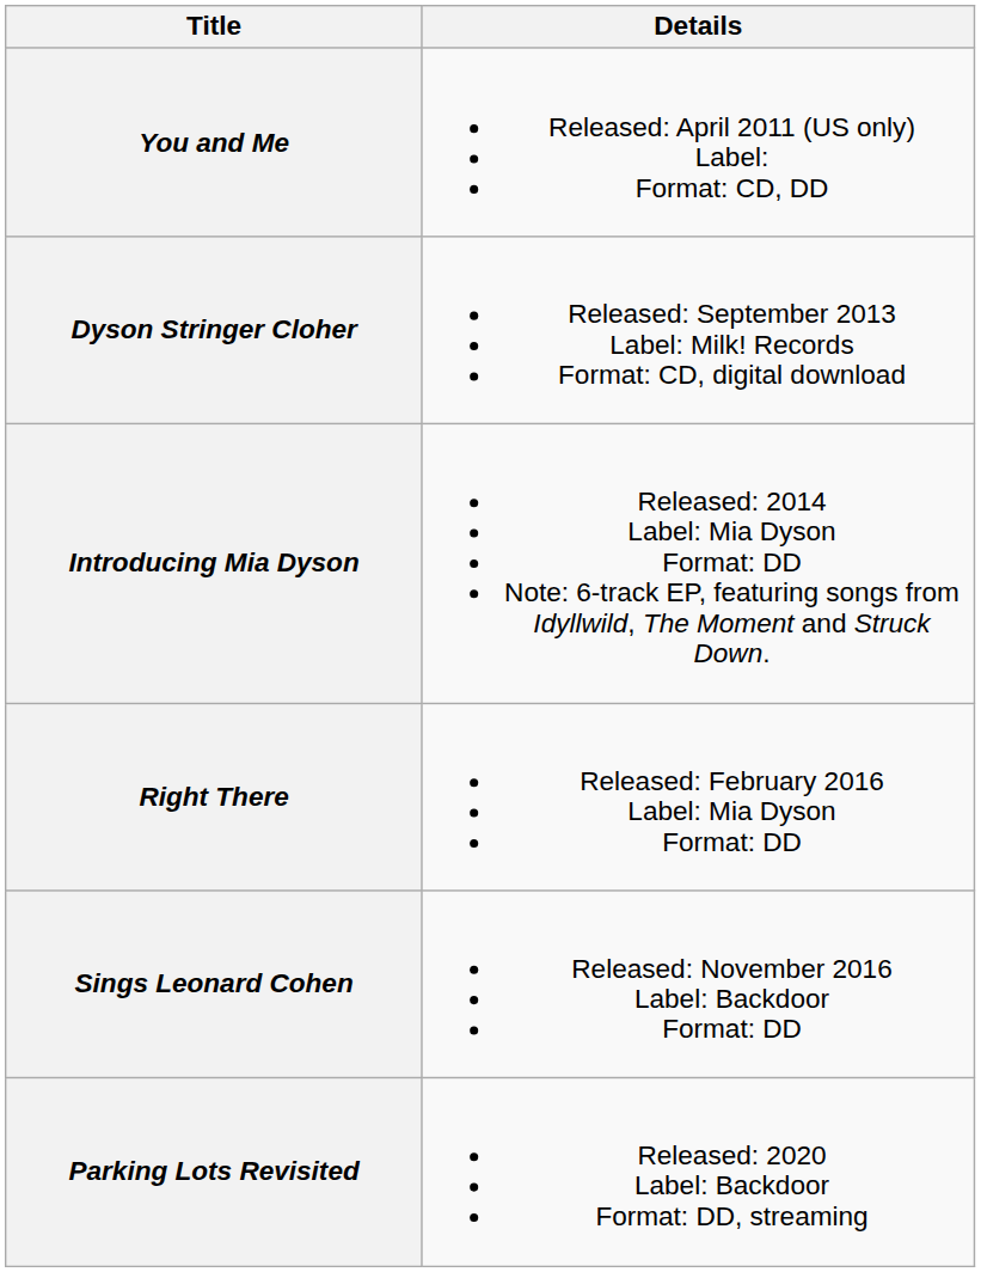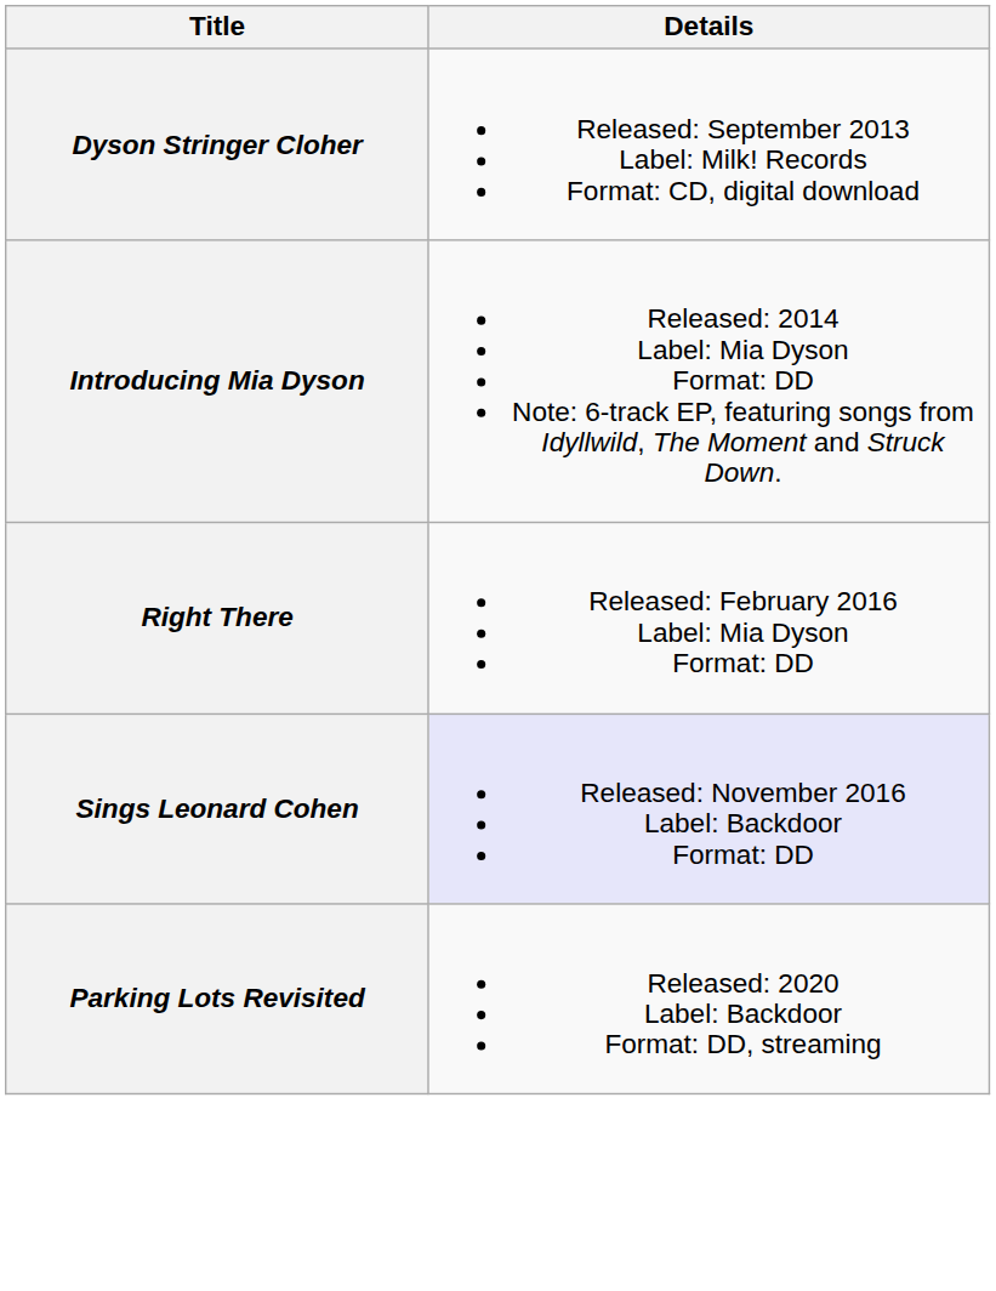- row: You and Me | Released: April 2011 (US only) Label: Format: CD, DD
Sings Leonard Cohen | Details: no background -> lavender background
